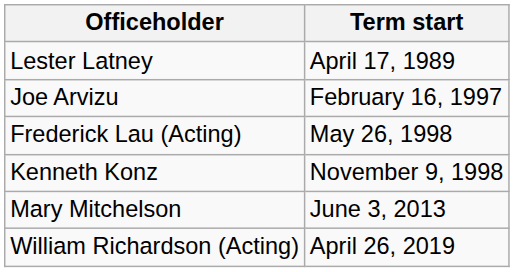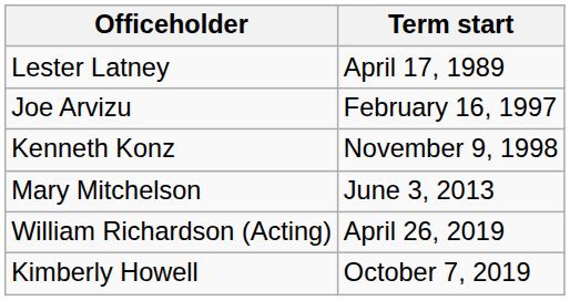- row: Frederick Lau (Acting) | May 26, 1998
+ row: Kimberly Howell | October 7, 2019
